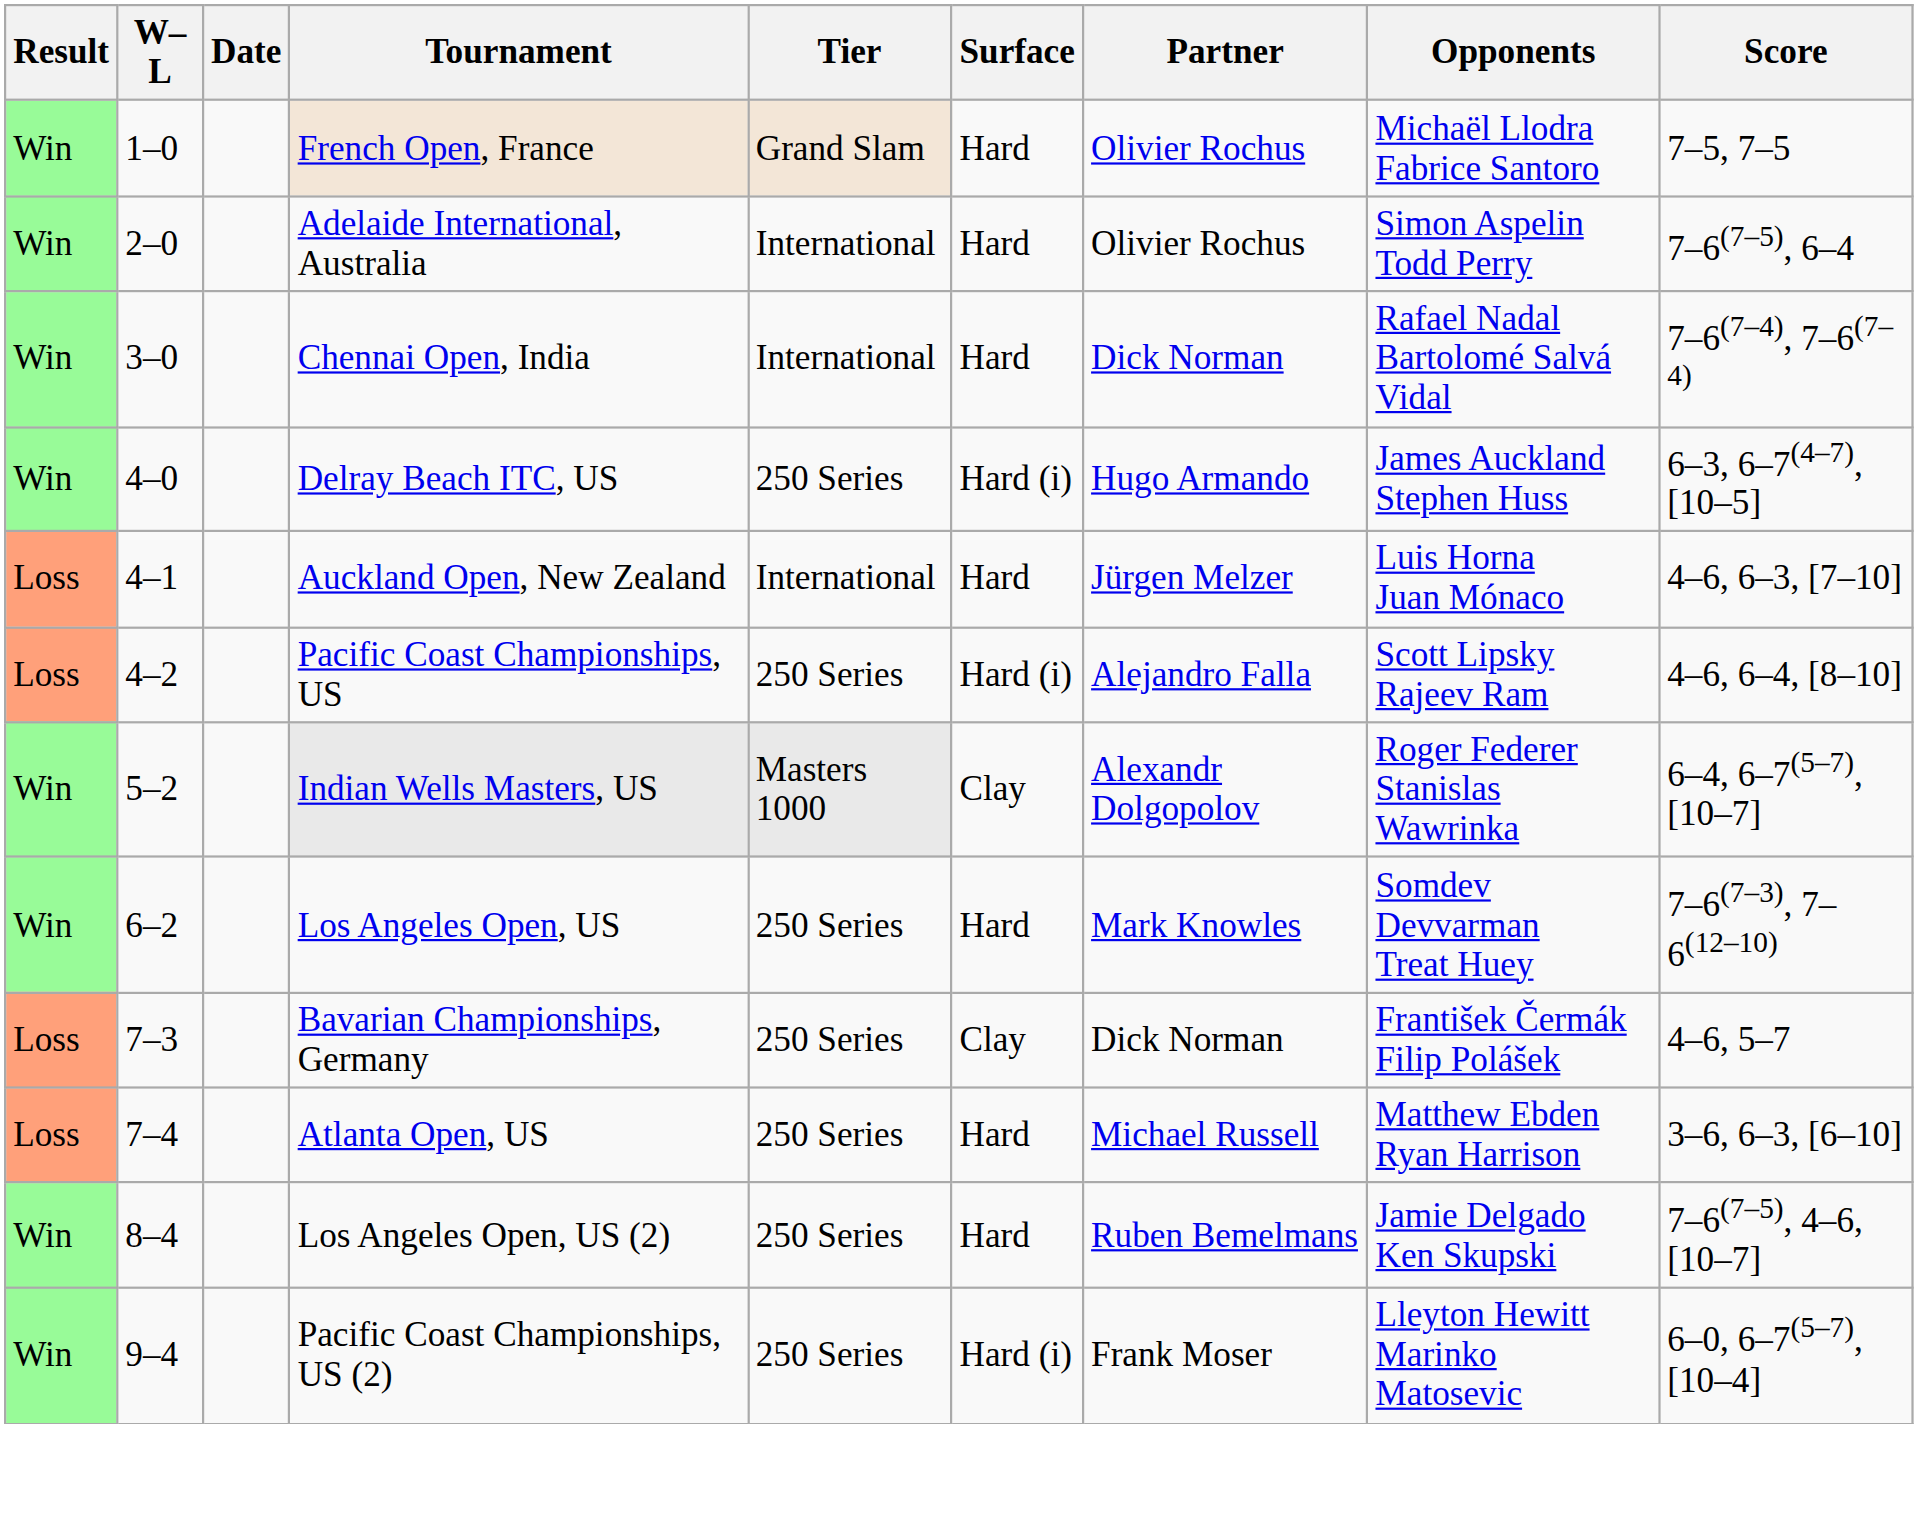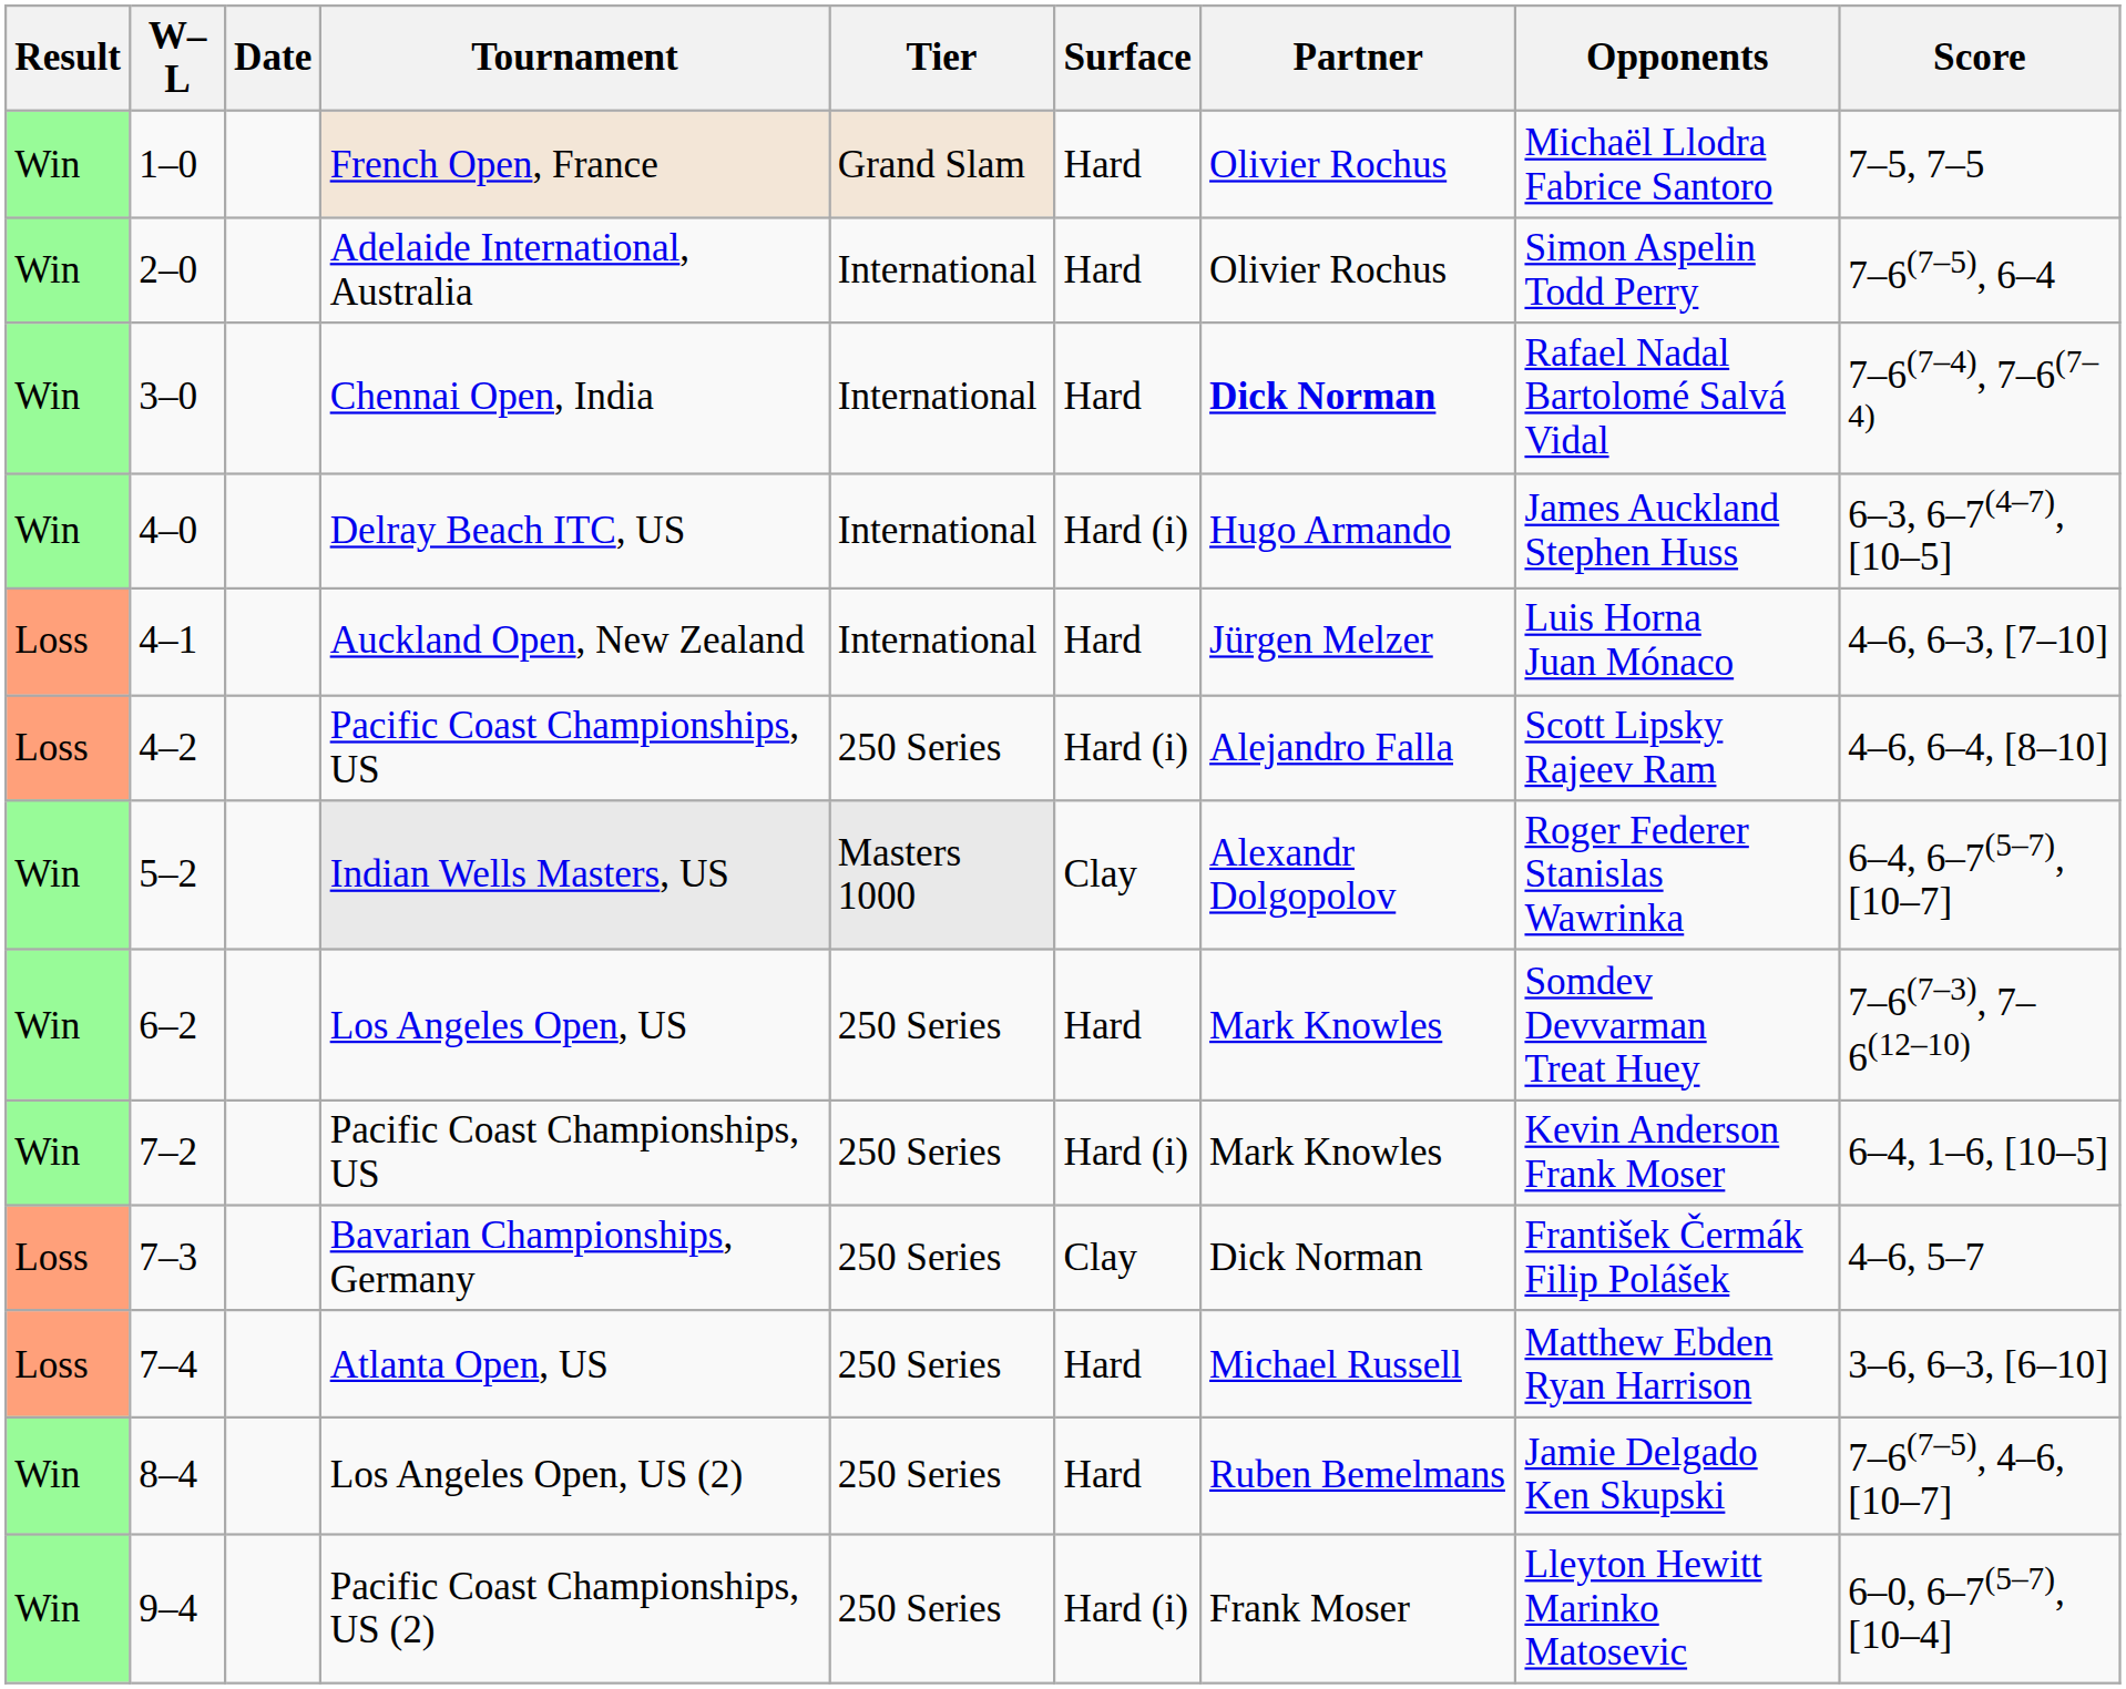Chennai Open, India | Partner: normal -> bold
Delray Beach ITC, US | Tier: 250 Series -> International
+ row: Win | 7–2 | Pacific Coast Championships, US | 250 Series | Hard (i) | Mark Knowles | Kevin Anderson Frank Moser | 6–4, 1–6, [10–5]
